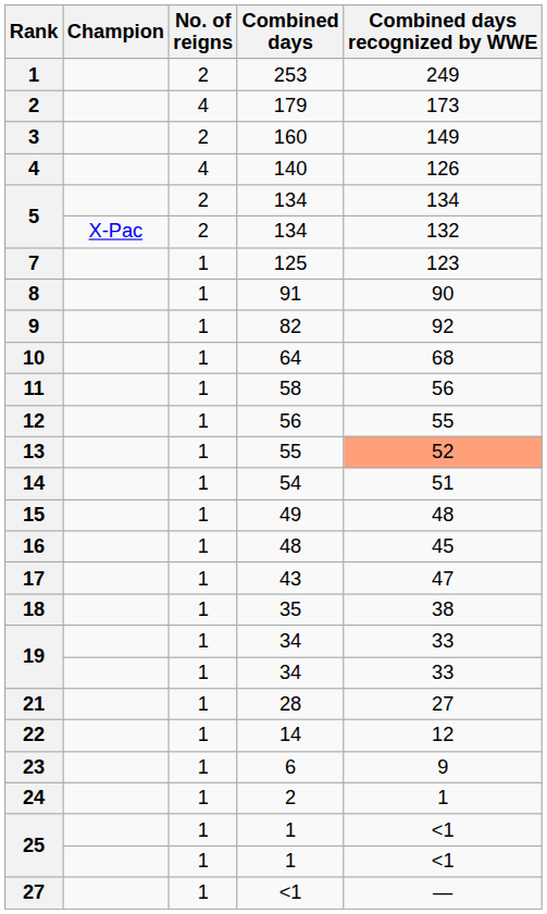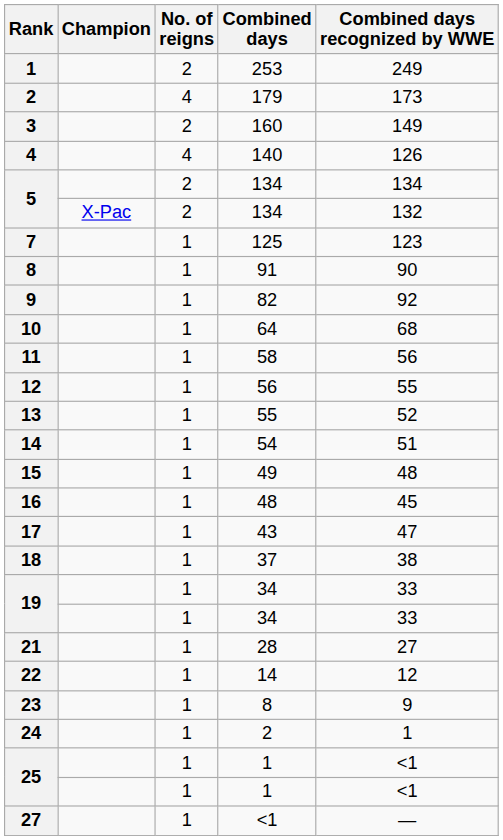13 | Combined days recognized by WWE: lightsalmon background -> no background
18 | Combined days: 35 -> 37
23 | Combined days: 6 -> 8
